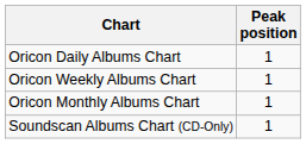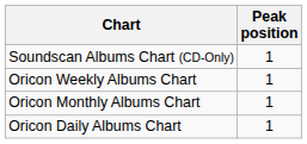rows swapped: Oricon Daily Albums Chart <-> Soundscan Albums Chart (CD-Only)
